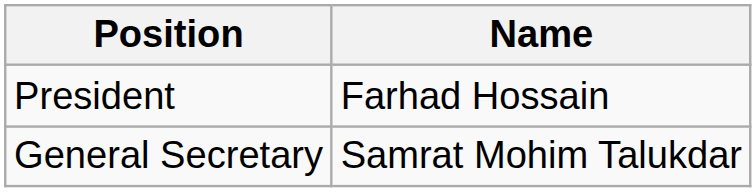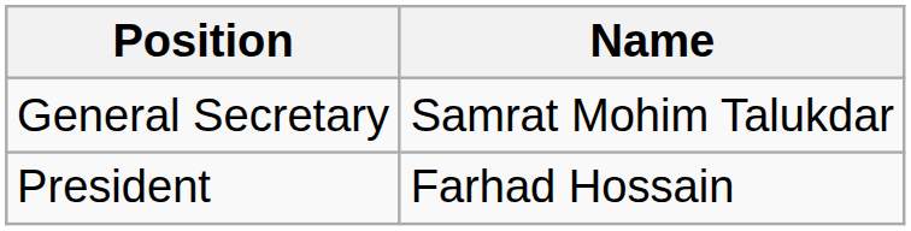rows swapped: President <-> General Secretary
